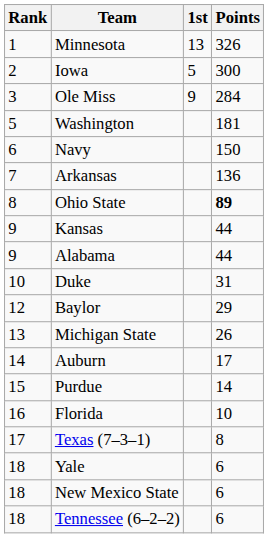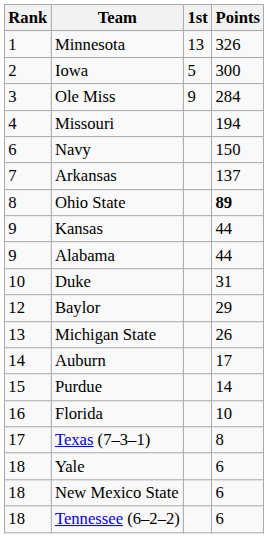+ row: 4 | Missouri | 194
- row: 5 | Washington | 181
Arkansas | Points: 136 -> 137
